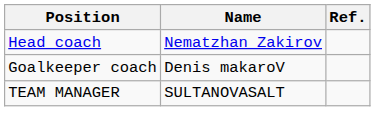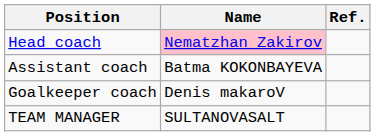Head coach | Name: no background -> pink background
+ row: Assistant coach | Batma KOKONBAYEVA
